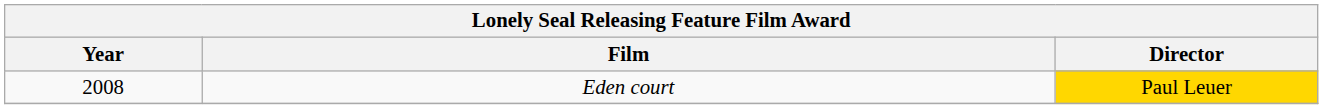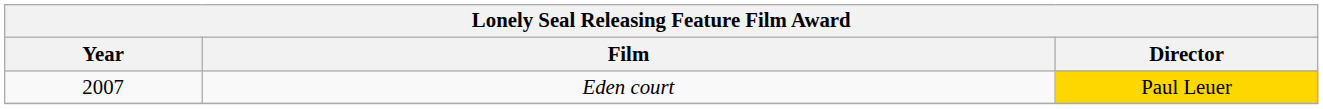Eden court | Year: 2008 -> 2007
